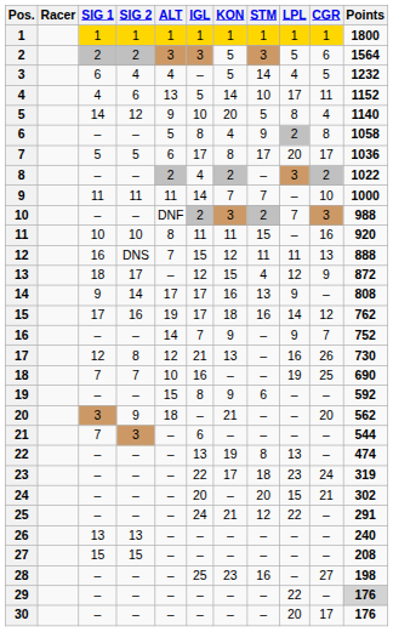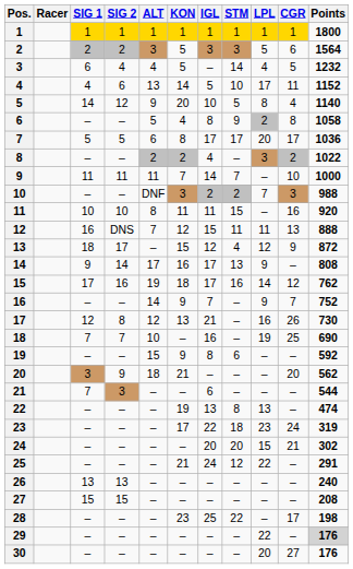columns swapped: KON <-> IGL
28 | STM: 16 -> 22
28 | CGR: 27 -> 17
30 | CGR: 17 -> 27
